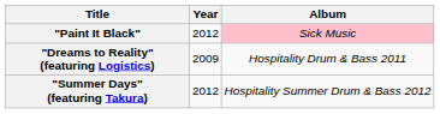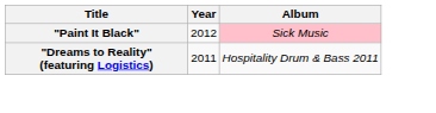"Dreams to Reality" (featuring Logistics) | Year: 2009 -> 2011
- row: "Summer Days" (featuring Takura) | 2012 | Hospitality Summer Drum & Bass 2012
